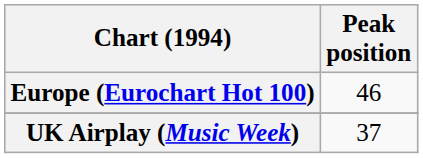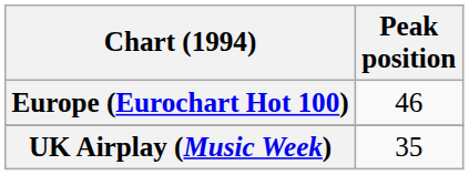UK Airplay (Music Week) | Peak position: 37 -> 35
